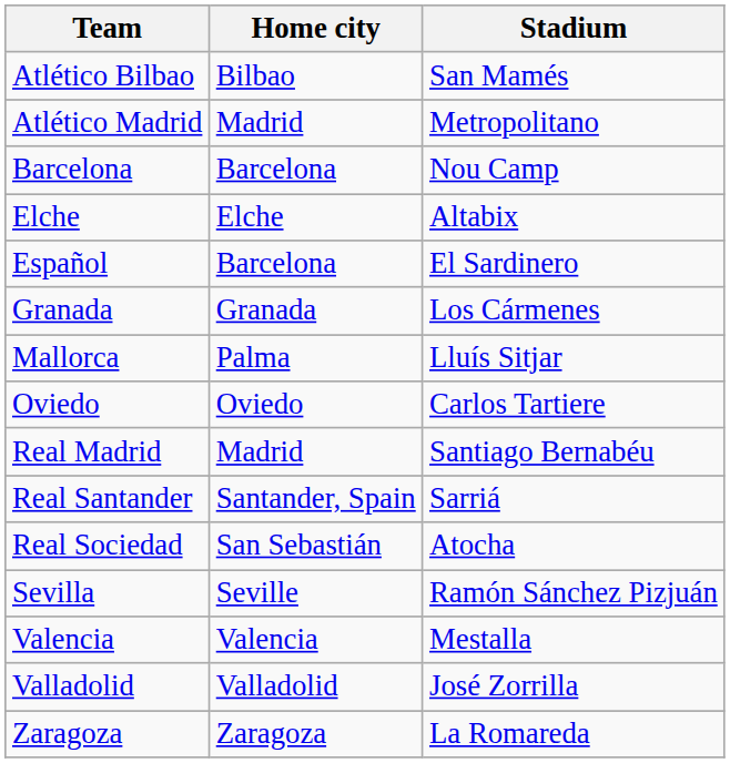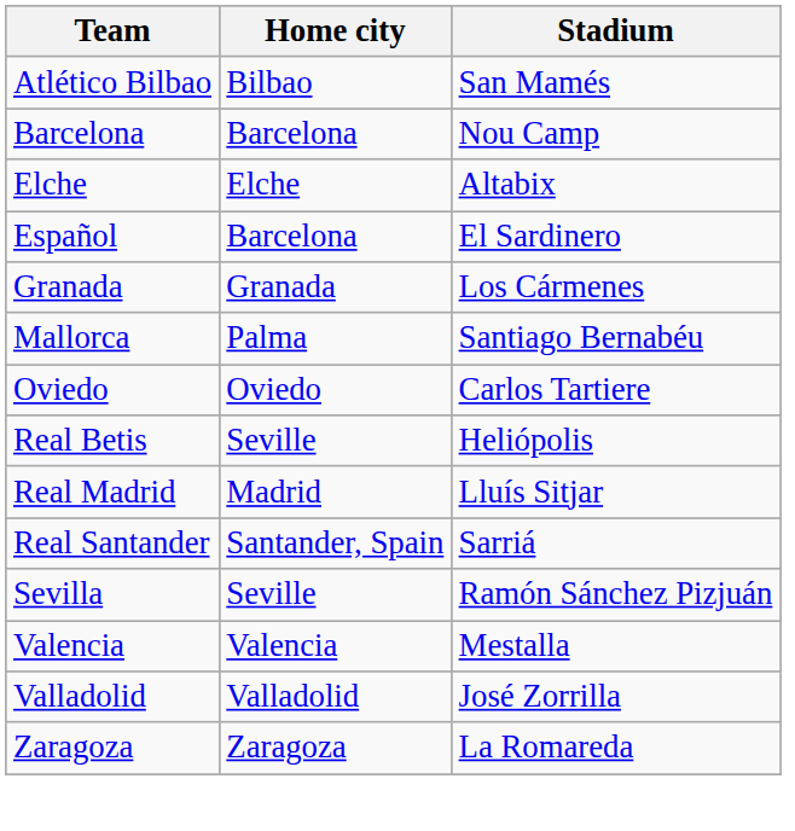- row: Atlético Madrid | Madrid | Metropolitano
Mallorca | Stadium: Lluís Sitjar -> Santiago Bernabéu
+ row: Real Betis | Seville | Heliópolis
Real Madrid | Stadium: Santiago Bernabéu -> Lluís Sitjar
- row: Real Sociedad | San Sebastián | Atocha
